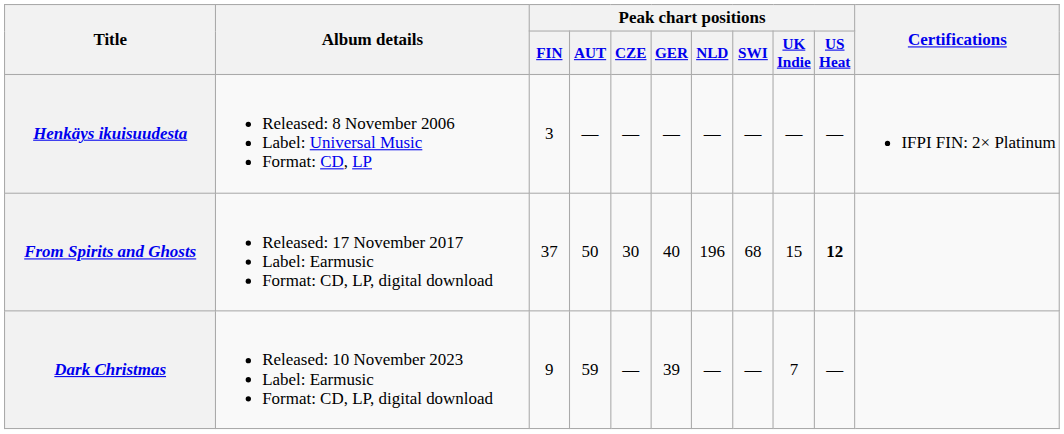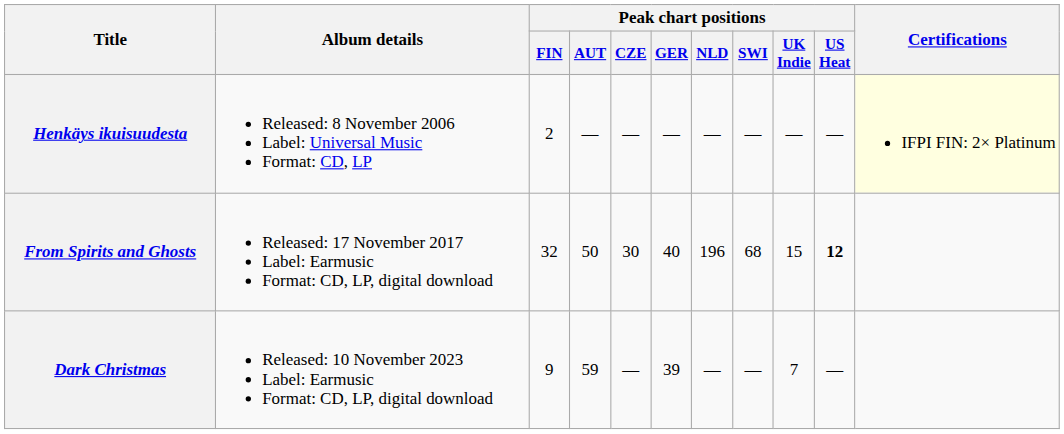Henkäys ikuisuudesta | Peak chart positions / FIN: 3 -> 2
Henkäys ikuisuudesta | Certifications: no background -> lightyellow background
From Spirits and Ghosts | Peak chart positions / FIN: 37 -> 32
